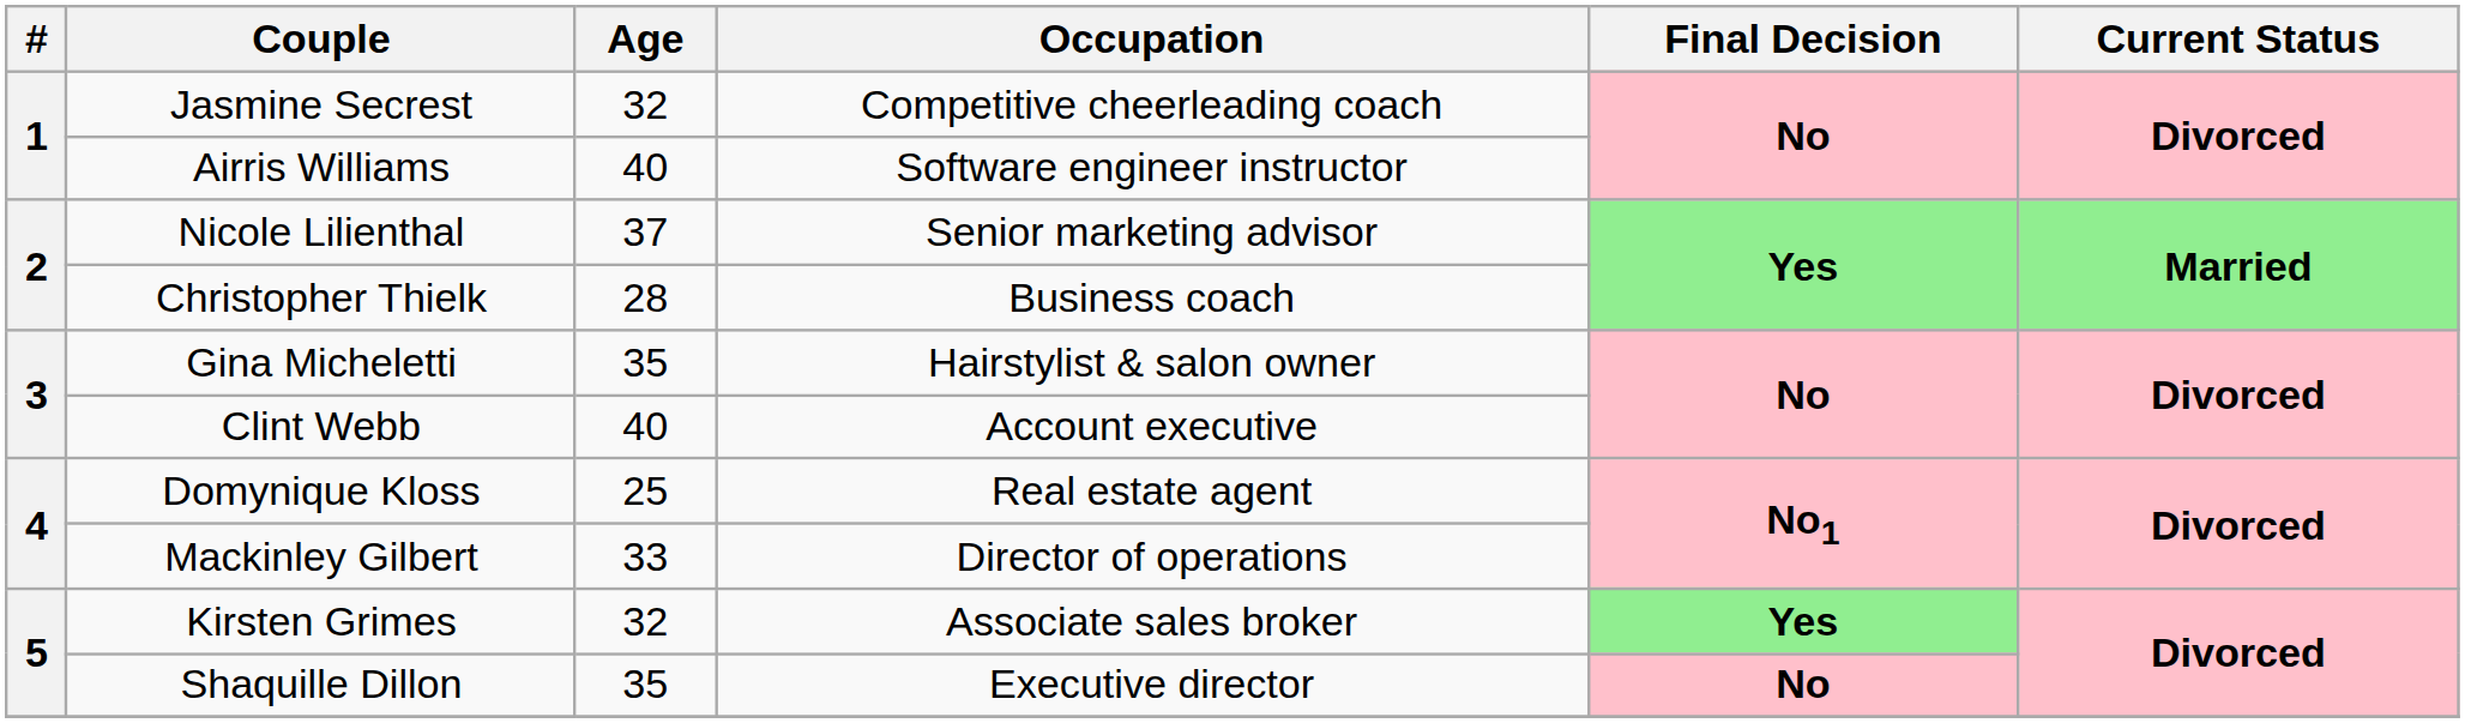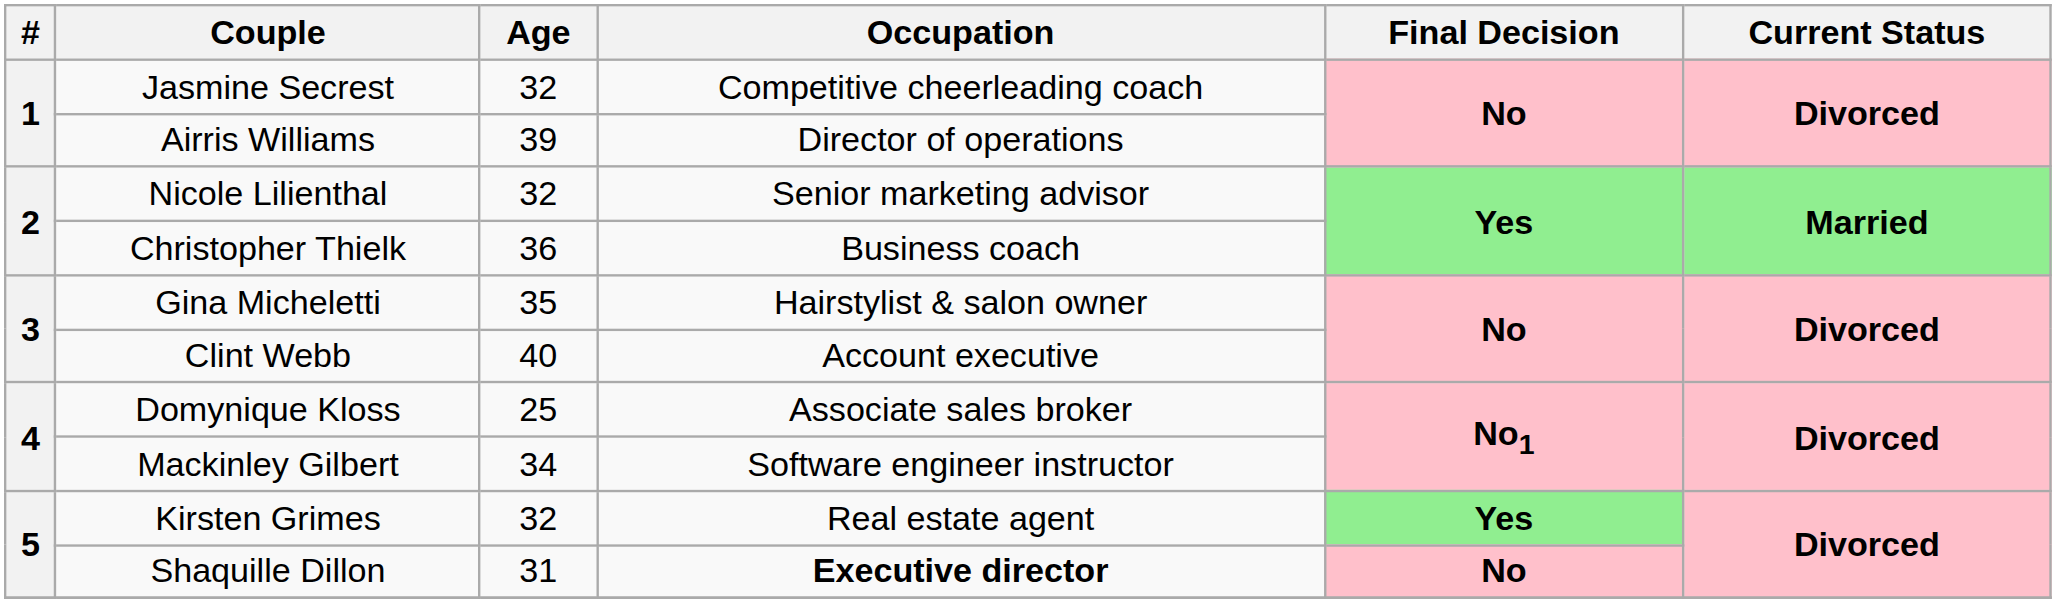Airris Williams | Age: 40 -> 39
Airris Williams | Occupation: Software engineer instructor -> Director of operations
Nicole Lilienthal | Age: 37 -> 32
Christopher Thielk | Age: 28 -> 36
Domynique Kloss | Occupation: Real estate agent -> Associate sales broker
Mackinley Gilbert | Age: 33 -> 34
Mackinley Gilbert | Occupation: Director of operations -> Software engineer instructor
Kirsten Grimes | Occupation: Associate sales broker -> Real estate agent
Shaquille Dillon | Age: 35 -> 31
Shaquille Dillon | Occupation: normal -> bold
